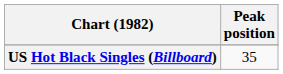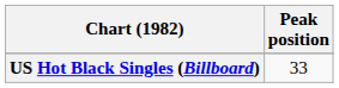US Hot Black Singles (Billboard) | Peak position: 35 -> 33
